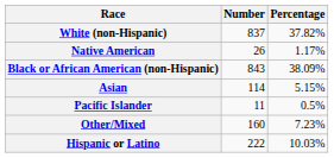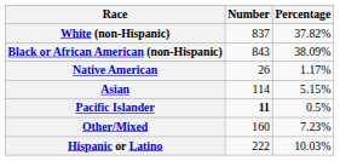rows swapped: Black or African American (non-Hispanic) <-> Native American
Pacific Islander | Number: normal -> bold
